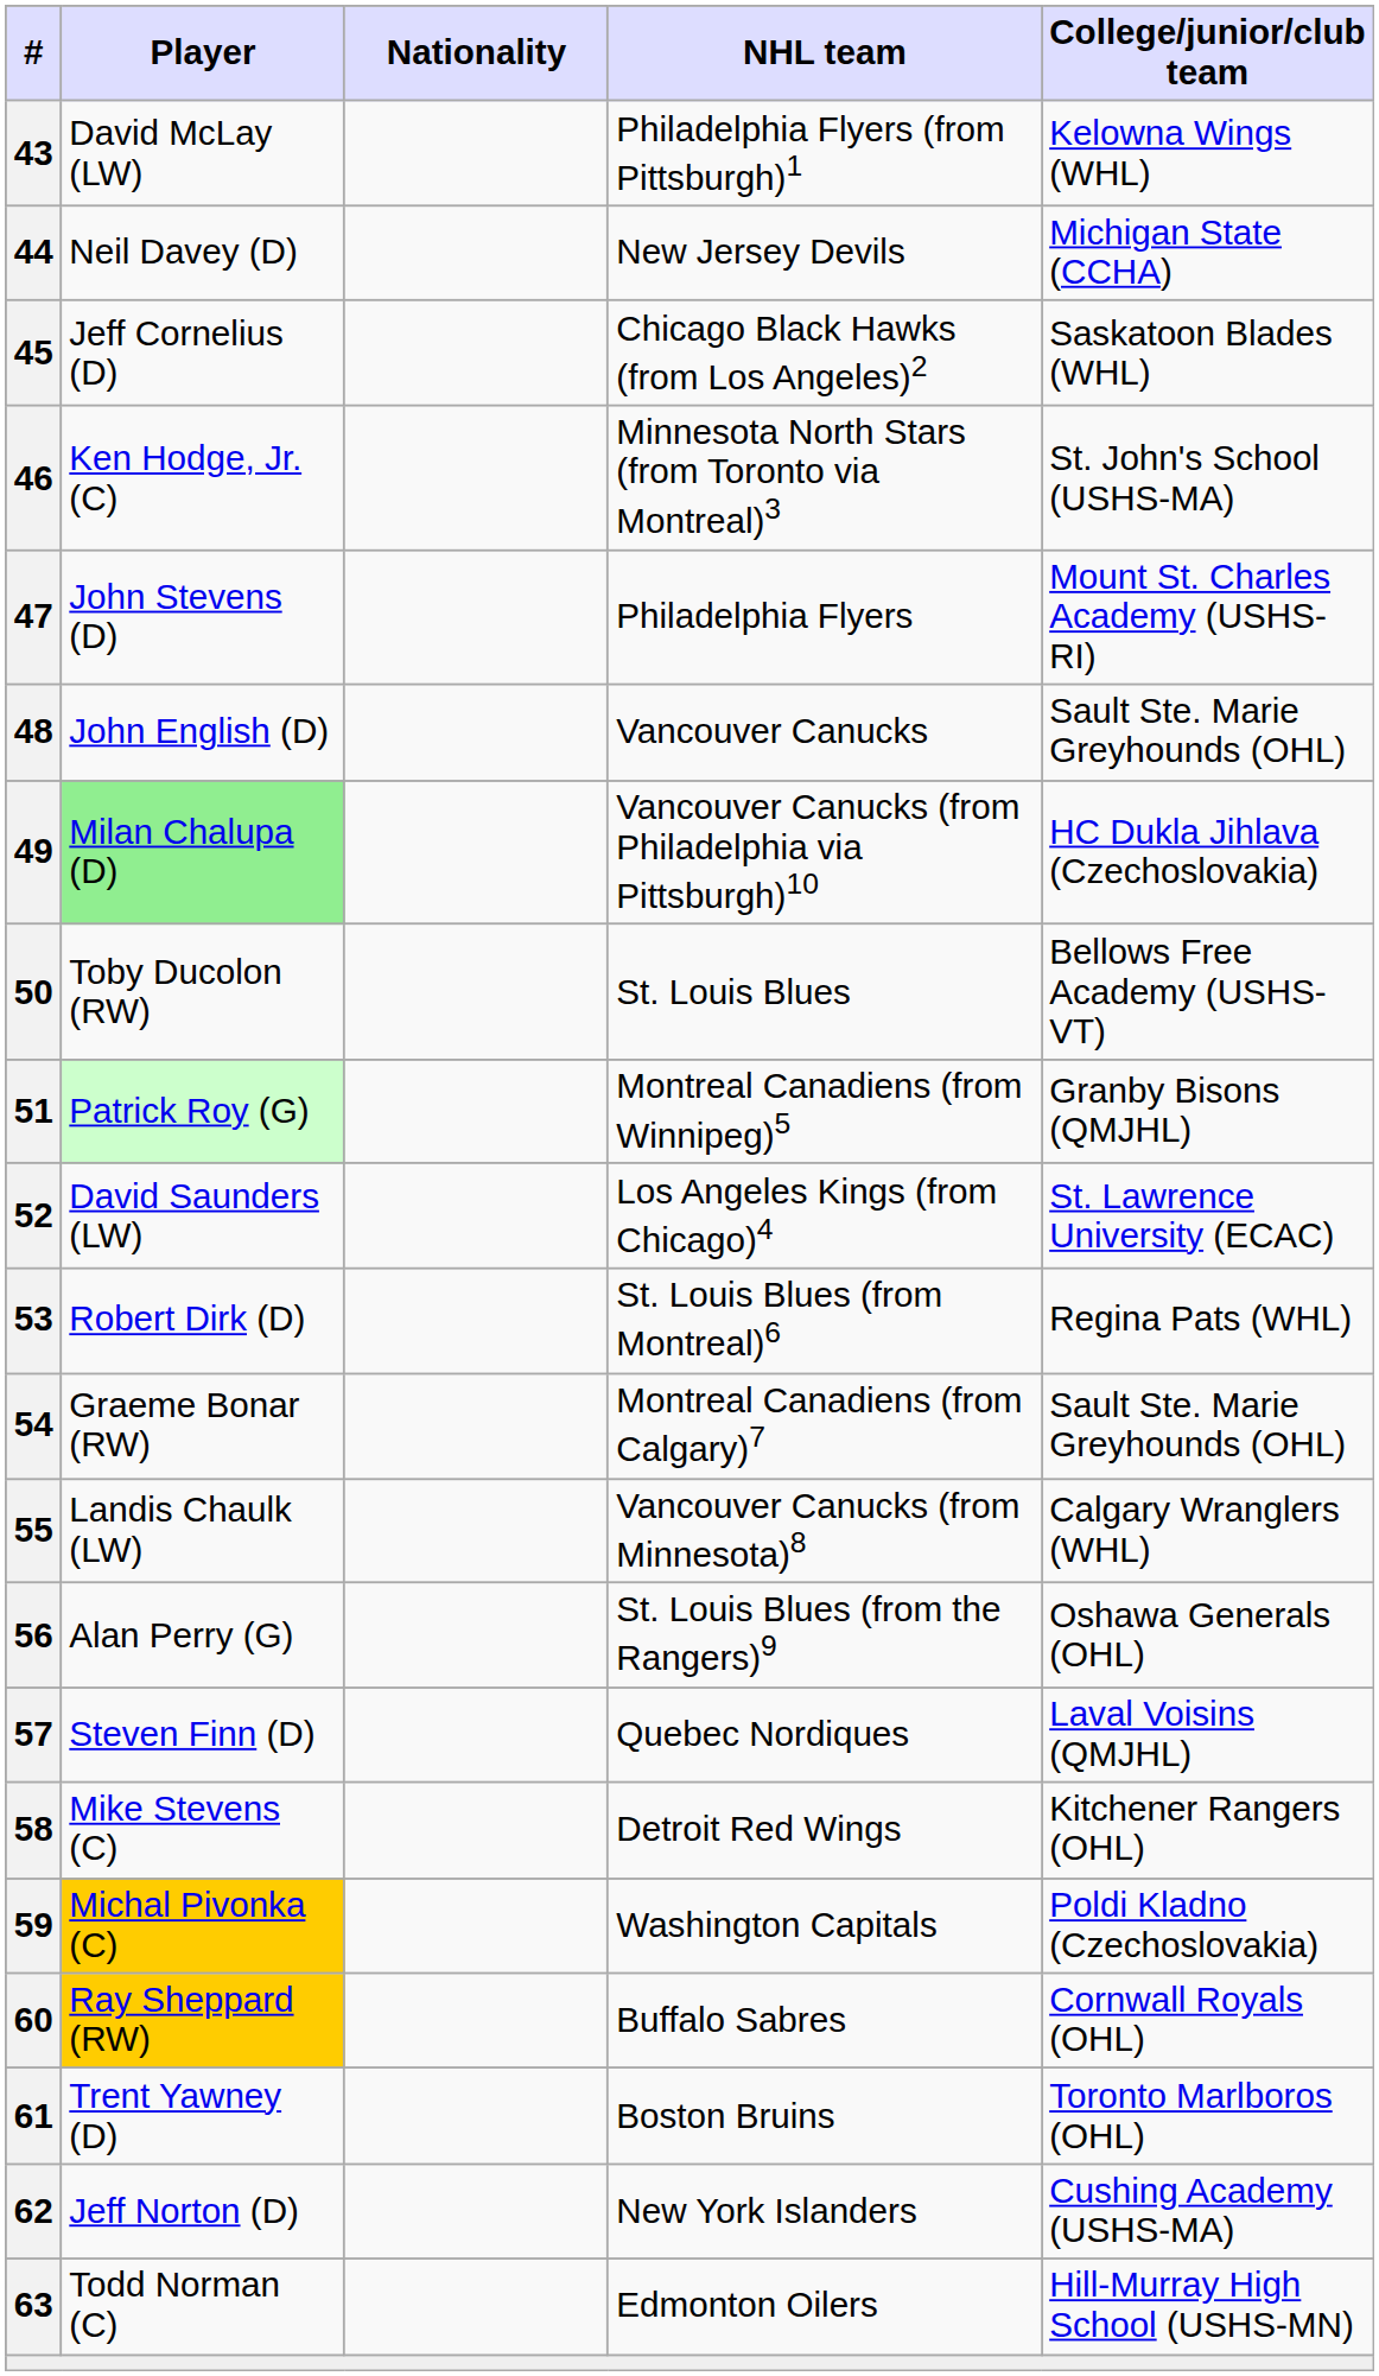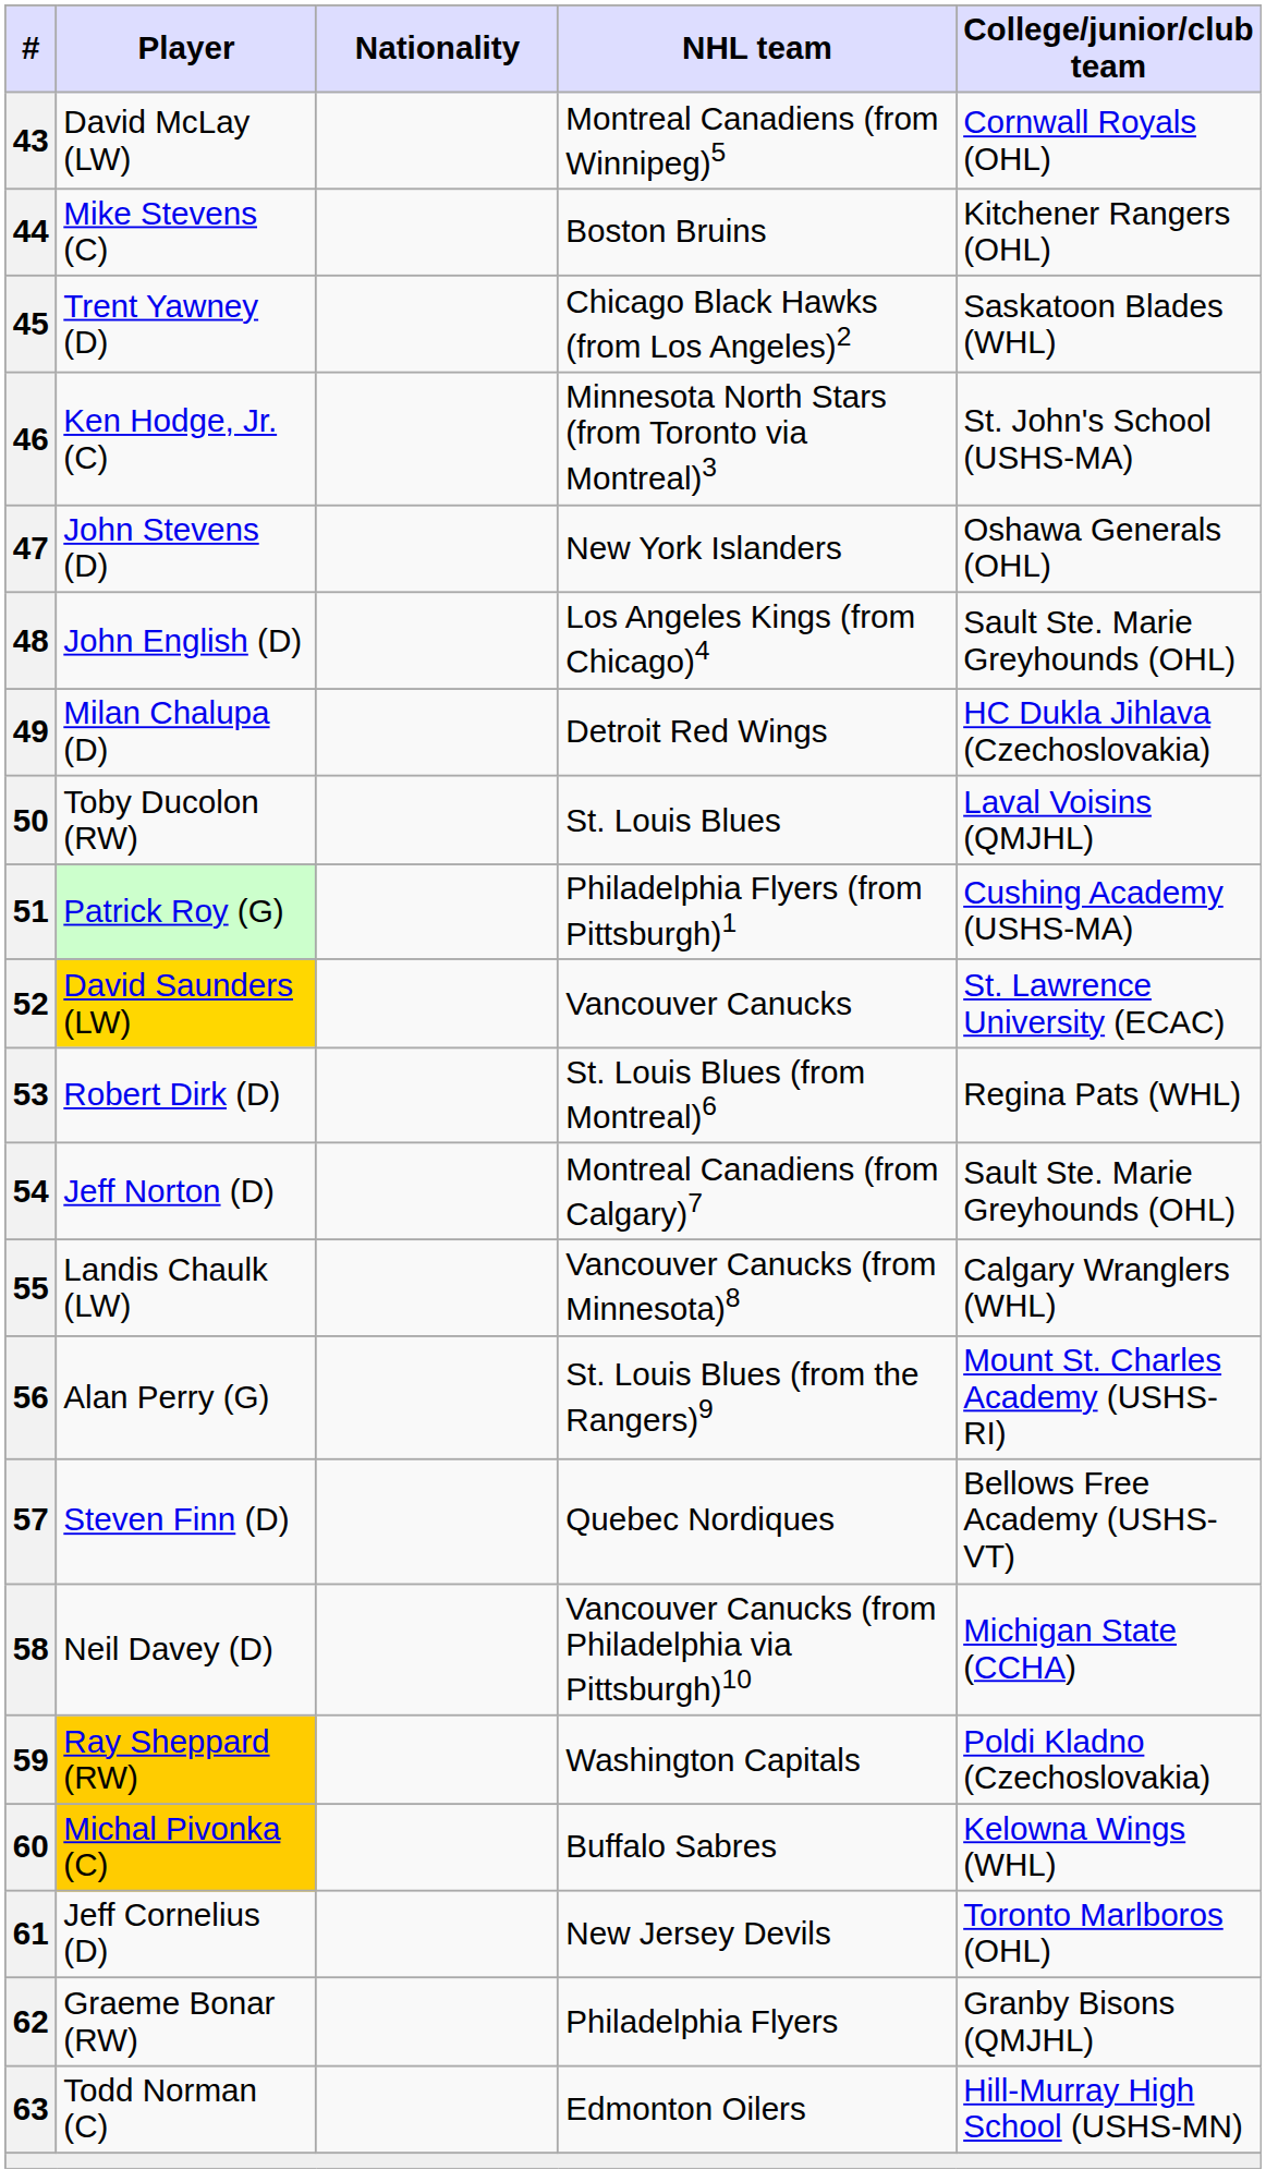43 | NHL team: Philadelphia Flyers (from Pittsburgh)1 -> Montreal Canadiens (from Winnipeg)5
43 | College/junior/club team: Kelowna Wings (WHL) -> Cornwall Royals (OHL)
44 | Player: Neil Davey (D) -> Mike Stevens (C)
44 | NHL team: New Jersey Devils -> Boston Bruins
44 | College/junior/club team: Michigan State (CCHA) -> Kitchener Rangers (OHL)
45 | Player: Jeff Cornelius (D) -> Trent Yawney (D)
47 | NHL team: Philadelphia Flyers -> New York Islanders
47 | College/junior/club team: Mount St. Charles Academy (USHS-RI) -> Oshawa Generals (OHL)
48 | NHL team: Vancouver Canucks -> Los Angeles Kings (from Chicago)4
49 | Player: lightgreen background -> no background
49 | NHL team: Vancouver Canucks (from Philadelphia via Pittsburgh)10 -> Detroit Red Wings
50 | College/junior/club team: Bellows Free Academy (USHS-VT) -> Laval Voisins (QMJHL)
51 | NHL team: Montreal Canadiens (from Winnipeg)5 -> Philadelphia Flyers (from Pittsburgh)1
51 | College/junior/club team: Granby Bisons (QMJHL) -> Cushing Academy (USHS-MA)
52 | Player: no background -> gold background
52 | NHL team: Los Angeles Kings (from Chicago)4 -> Vancouver Canucks
54 | Player: Graeme Bonar (RW) -> Jeff Norton (D)
56 | College/junior/club team: Oshawa Generals (OHL) -> Mount St. Charles Academy (USHS-RI)
57 | College/junior/club team: Laval Voisins (QMJHL) -> Bellows Free Academy (USHS-VT)
58 | Player: Mike Stevens (C) -> Neil Davey (D)
58 | NHL team: Detroit Red Wings -> Vancouver Canucks (from Philadelphia via Pittsburgh)10
58 | College/junior/club team: Kitchener Rangers (OHL) -> Michigan State (CCHA)
59 | Player: Michal Pivonka (C) -> Ray Sheppard (RW)
60 | Player: Ray Sheppard (RW) -> Michal Pivonka (C)
60 | College/junior/club team: Cornwall Royals (OHL) -> Kelowna Wings (WHL)
61 | Player: Trent Yawney (D) -> Jeff Cornelius (D)
61 | NHL team: Boston Bruins -> New Jersey Devils
62 | Player: Jeff Norton (D) -> Graeme Bonar (RW)
62 | NHL team: New York Islanders -> Philadelphia Flyers
62 | College/junior/club team: Cushing Academy (USHS-MA) -> Granby Bisons (QMJHL)
